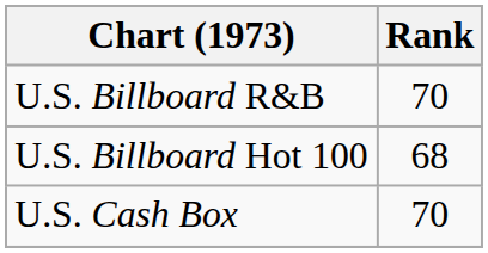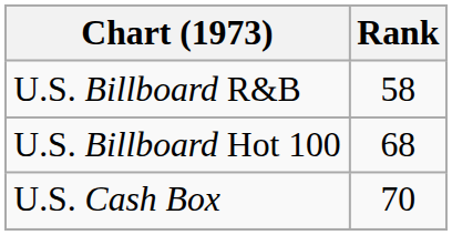U.S. Billboard R&B | Rank: 70 -> 58
